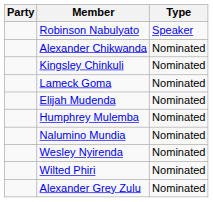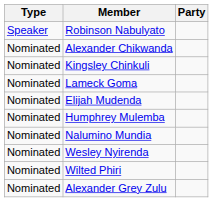columns swapped: Type <-> Party
